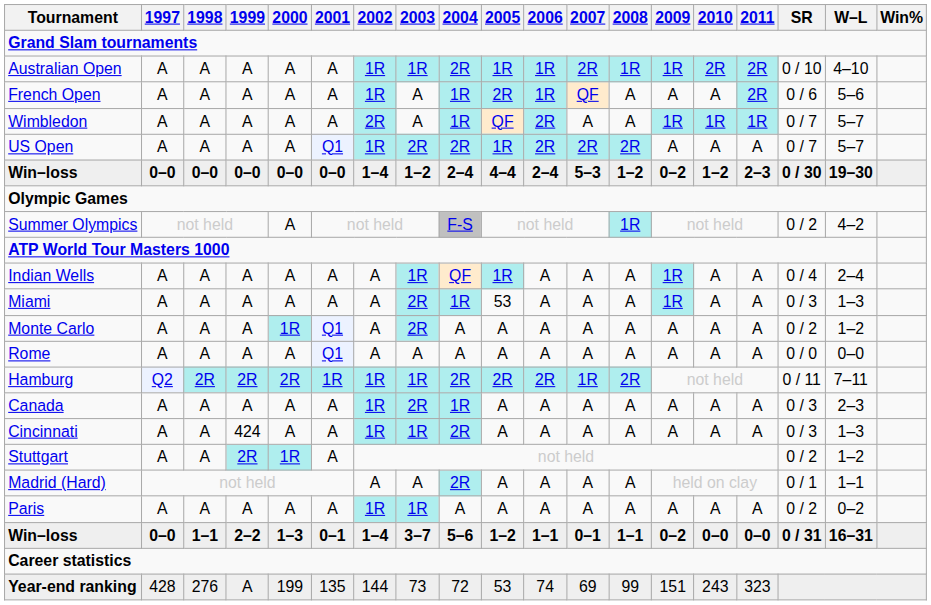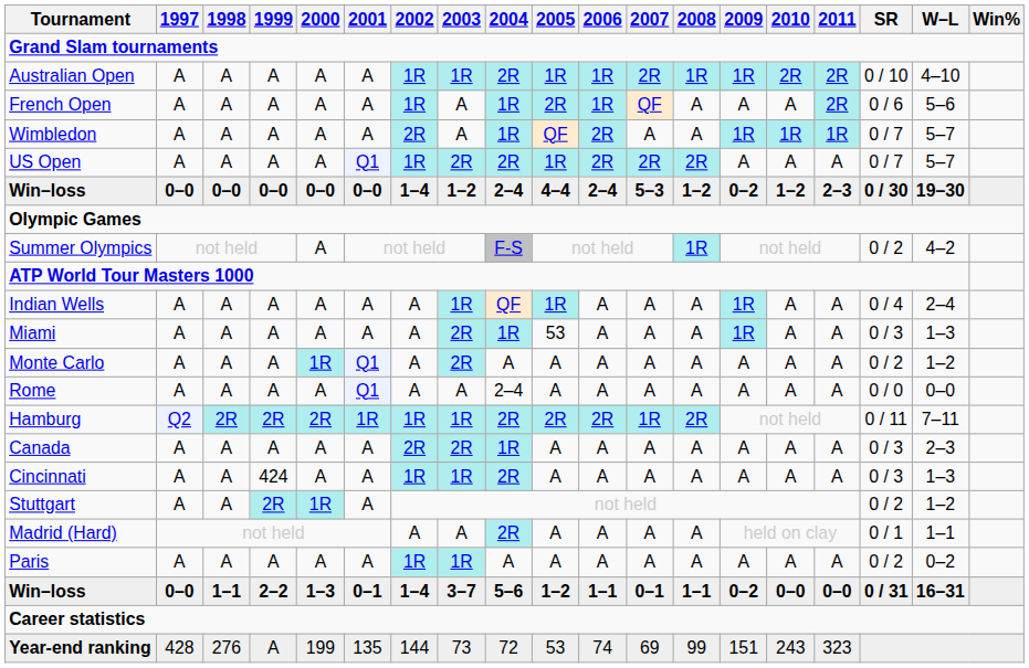Rome | 2004: A -> 2–4
Canada | 2002: 1R -> 2R
